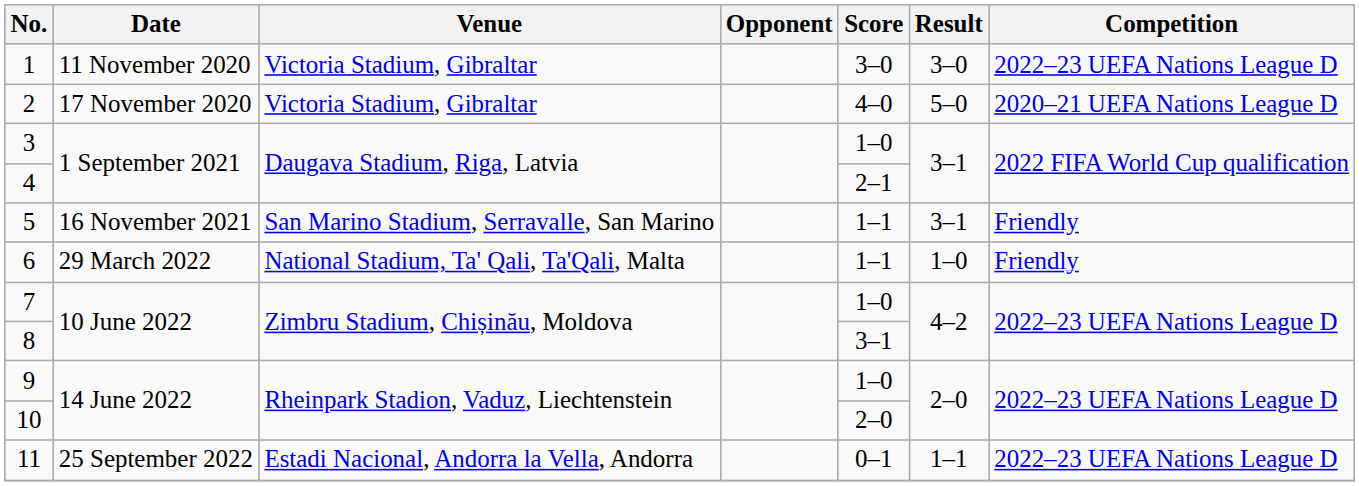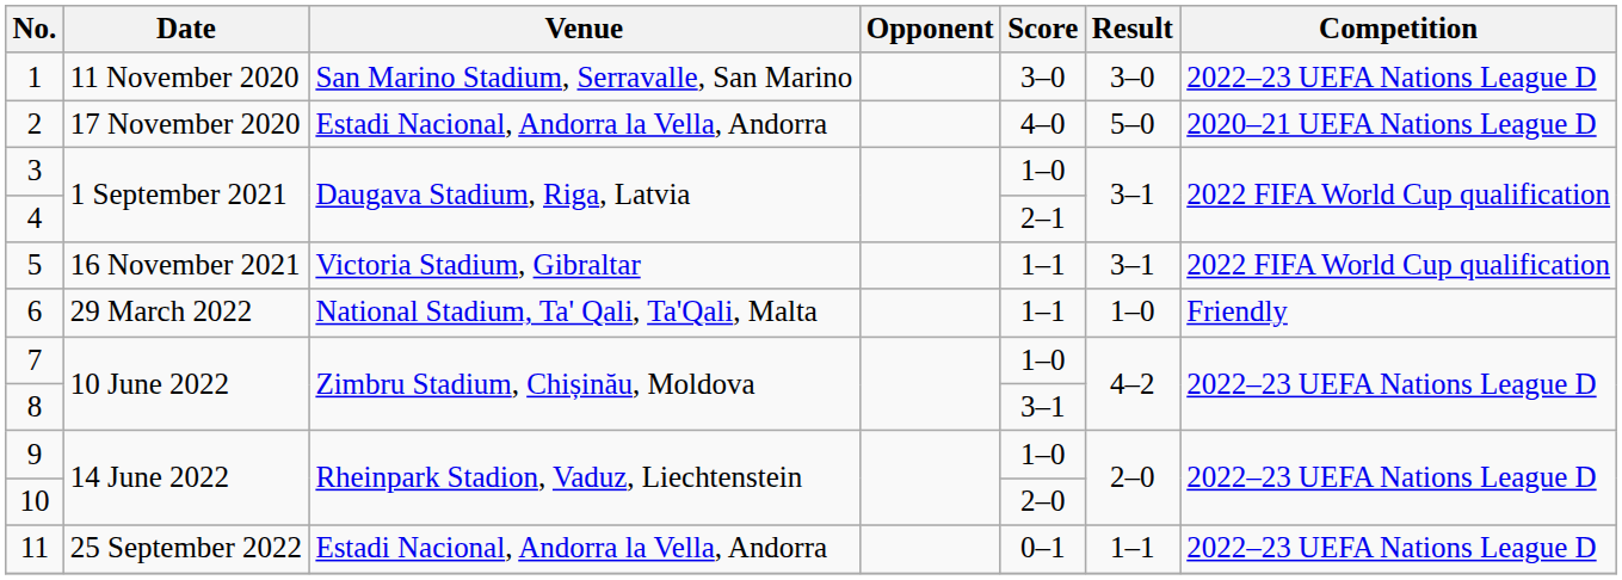1 | Venue: Victoria Stadium, Gibraltar -> San Marino Stadium, Serravalle, San Marino
2 | Venue: Victoria Stadium, Gibraltar -> Estadi Nacional, Andorra la Vella, Andorra
5 | Venue: San Marino Stadium, Serravalle, San Marino -> Victoria Stadium, Gibraltar
5 | Competition: Friendly -> 2022 FIFA World Cup qualification
